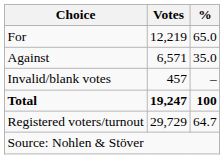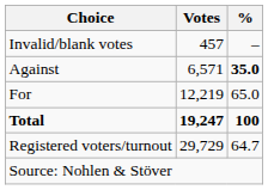rows swapped: For <-> Invalid/blank votes
Against | %: normal -> bold
